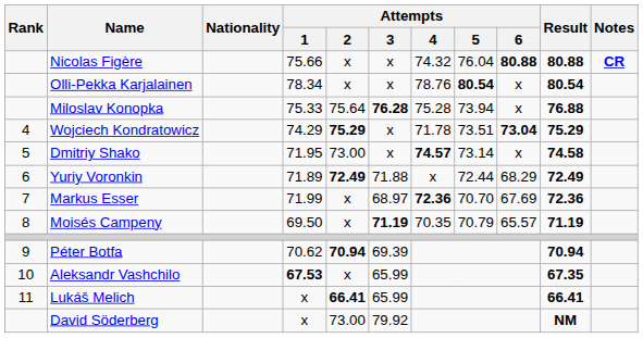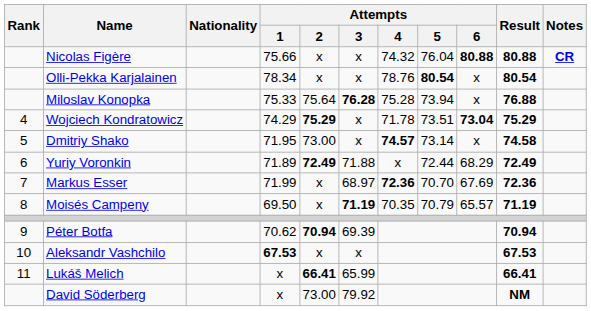Aleksandr Vashchilo | Attempts / 3: 65.99 -> x
Aleksandr Vashchilo | Result: 67.35 -> 67.53
